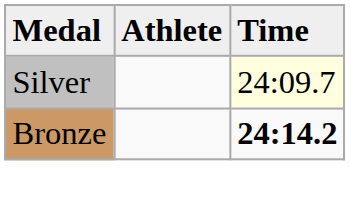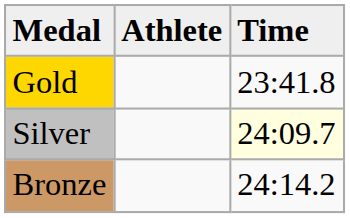+ row: Gold | 23:41.8
Bronze | Time: bold -> normal
